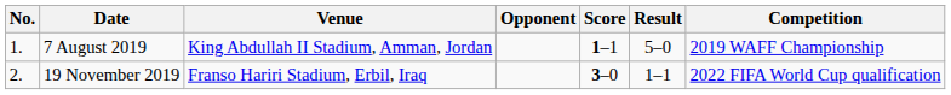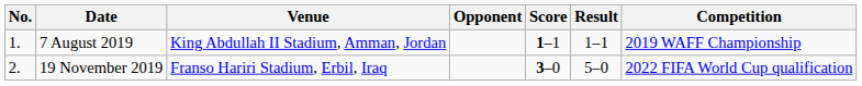7 August 2019 | Result: 5–0 -> 1–1
19 November 2019 | Result: 1–1 -> 5–0
